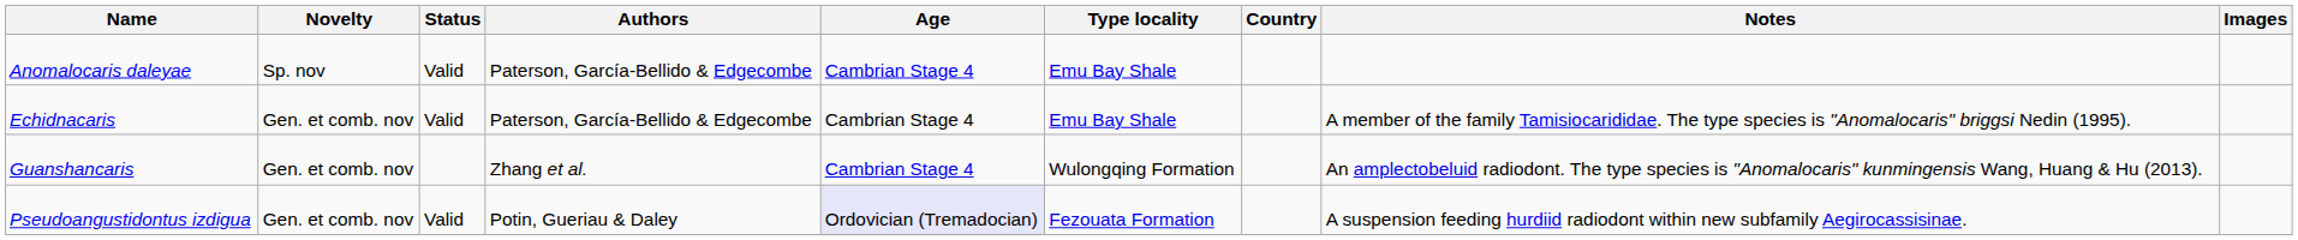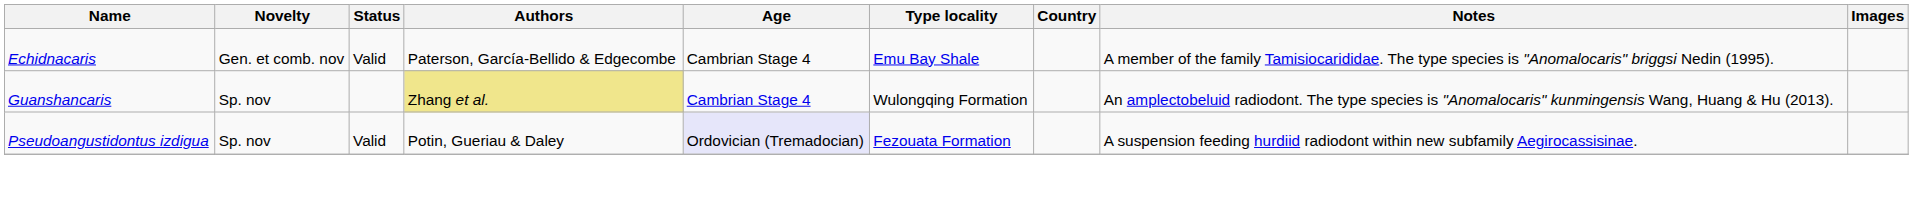- row: Anomalocaris daleyae | Sp. nov | Valid | Paterson, García-Bellido & Edgecombe | Cambrian Stage 4 | Emu Bay Shale
Guanshancaris | Novelty: Gen. et comb. nov -> Sp. nov
Guanshancaris | Authors: no background -> khaki background
Pseudoangustidontus izdigua | Novelty: Gen. et comb. nov -> Sp. nov
